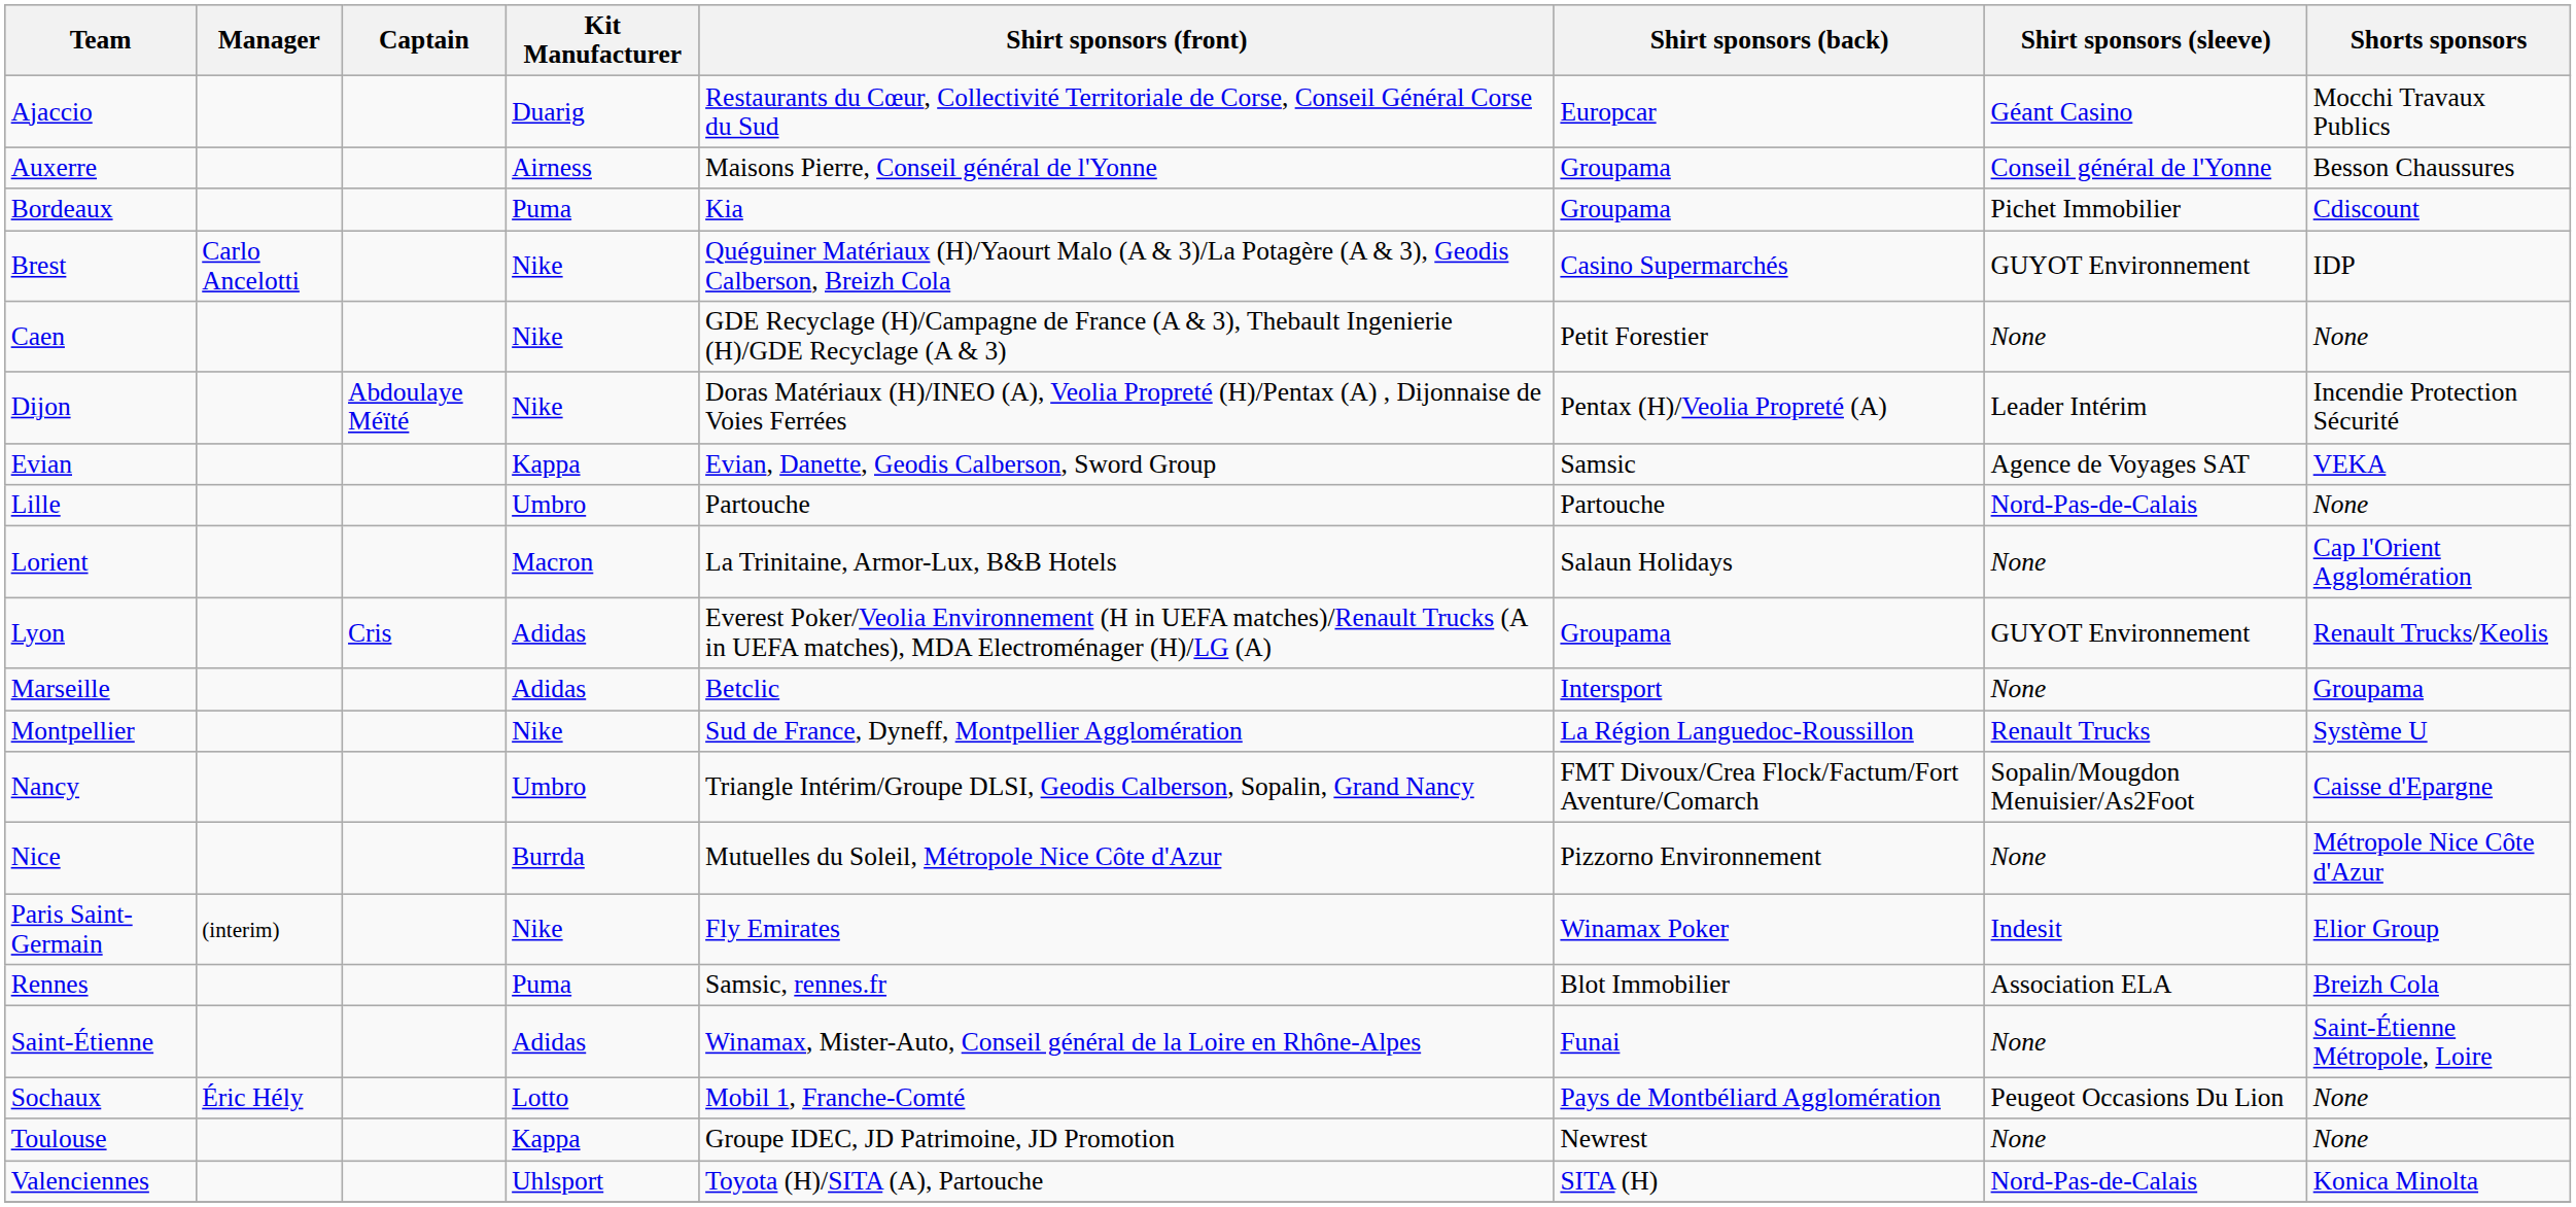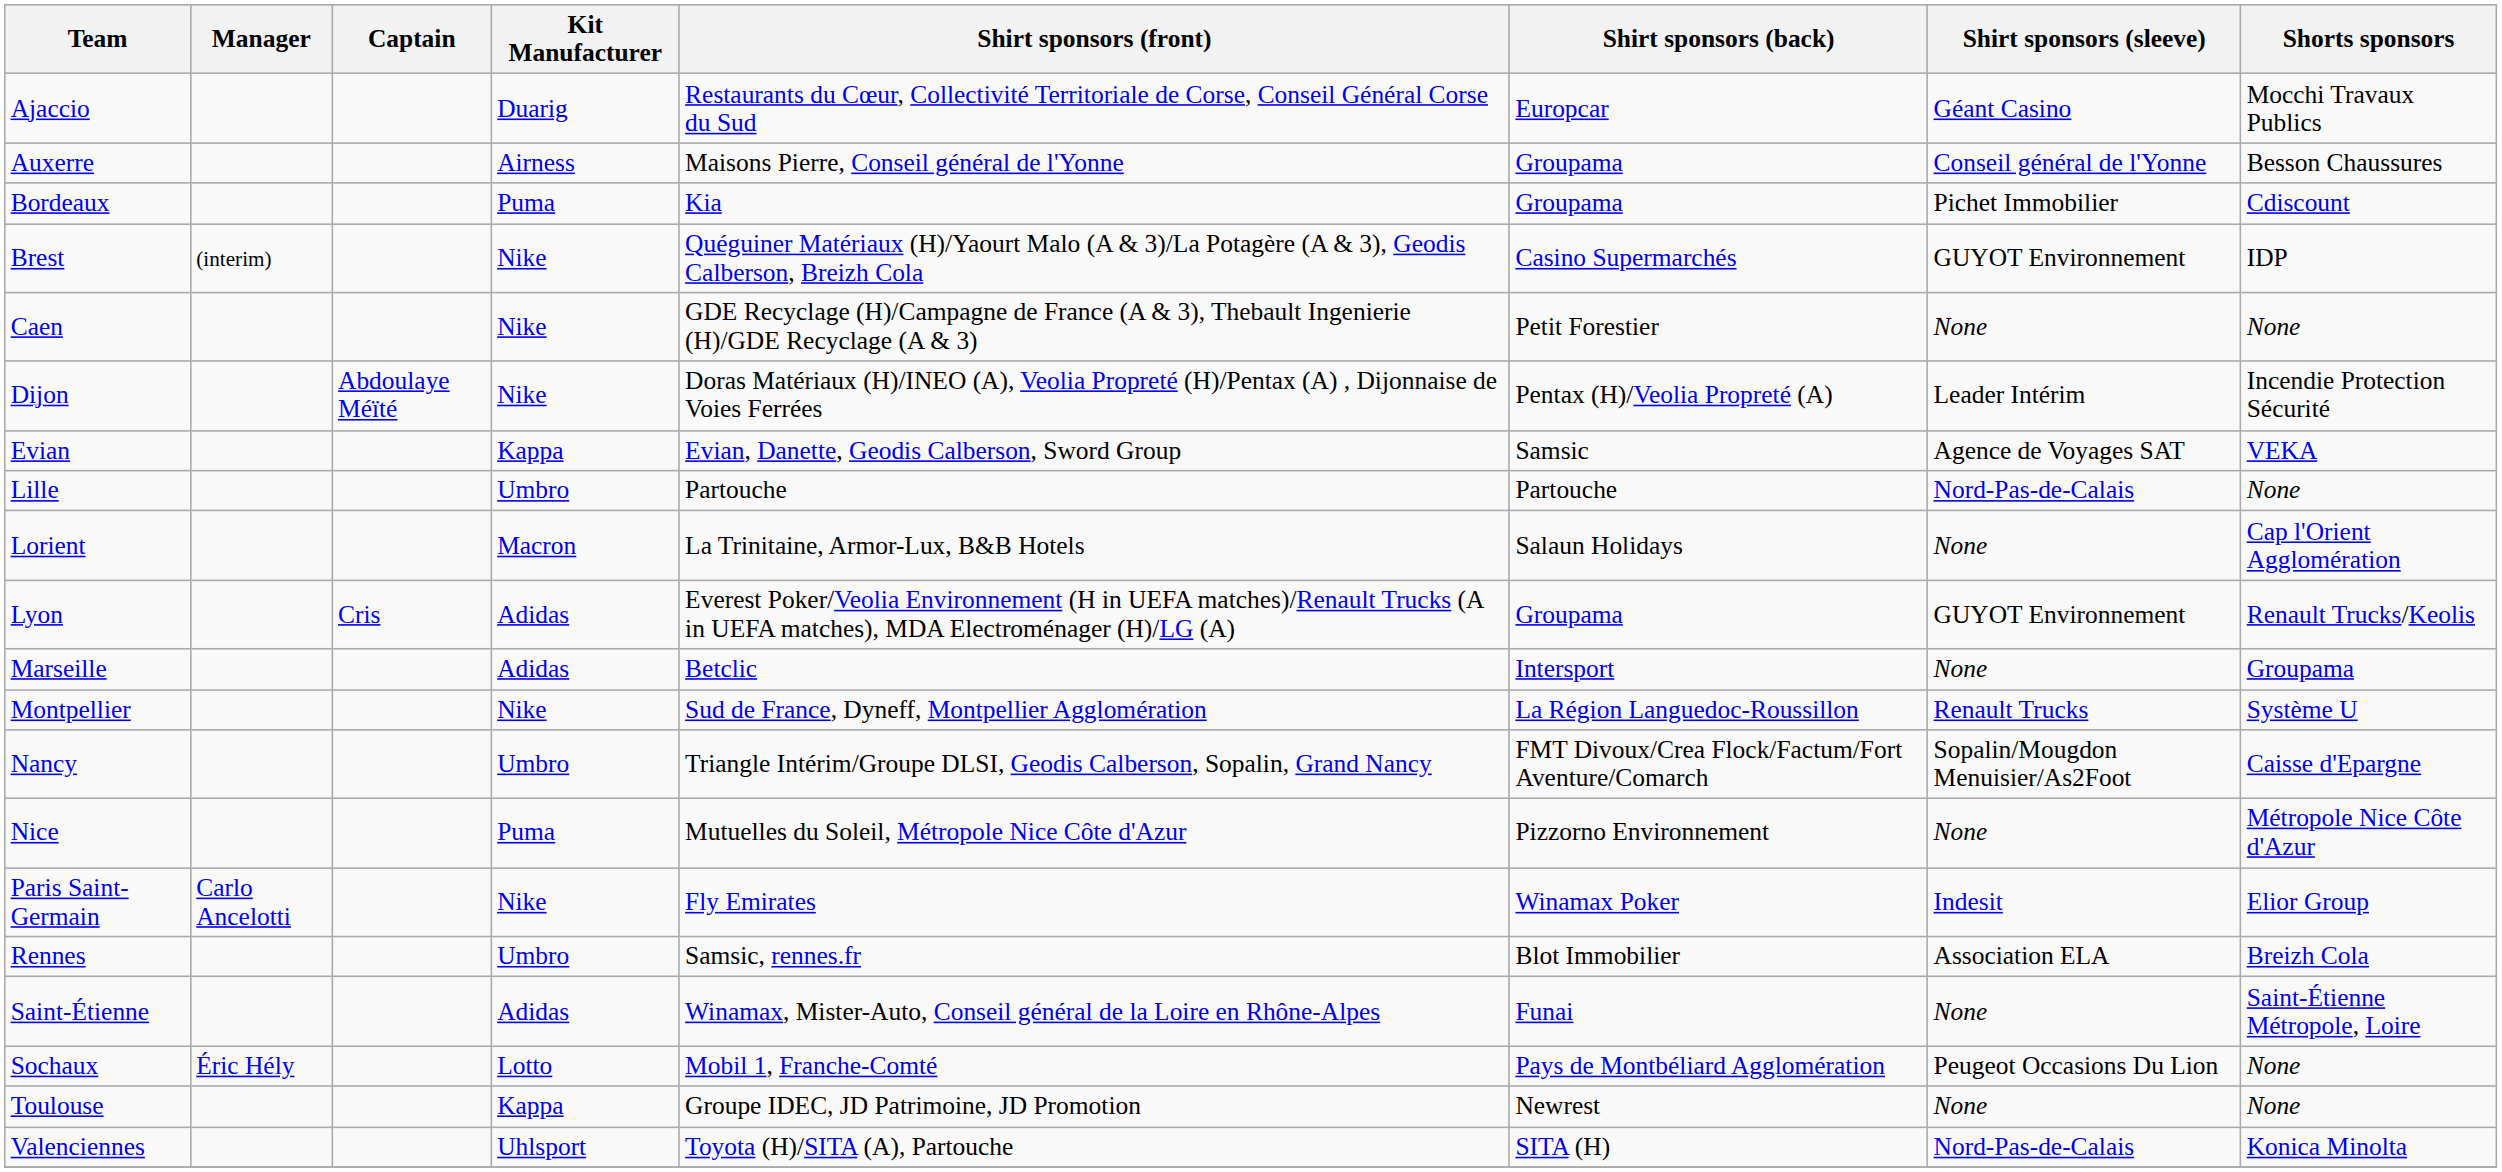Brest | Manager: Carlo Ancelotti -> (interim)
Nice | Kit Manufacturer: Burrda -> Puma
Paris Saint-Germain | Manager: (interim) -> Carlo Ancelotti
Rennes | Kit Manufacturer: Puma -> Umbro
